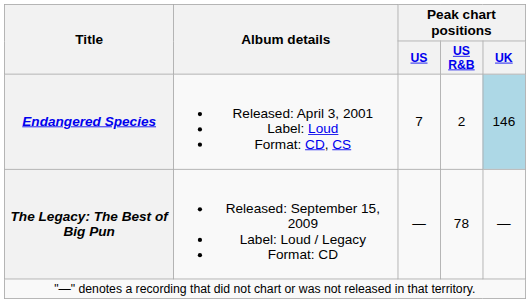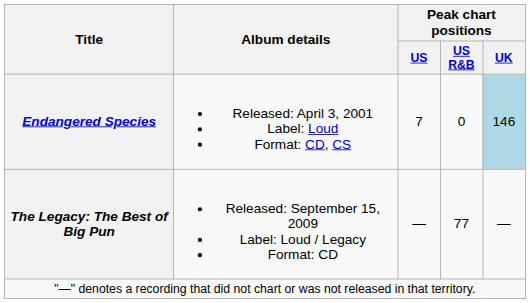Endangered Species | Peak chart positions / US R&B: 2 -> 0
The Legacy: The Best of Big Pun | Peak chart positions / US R&B: 78 -> 77
